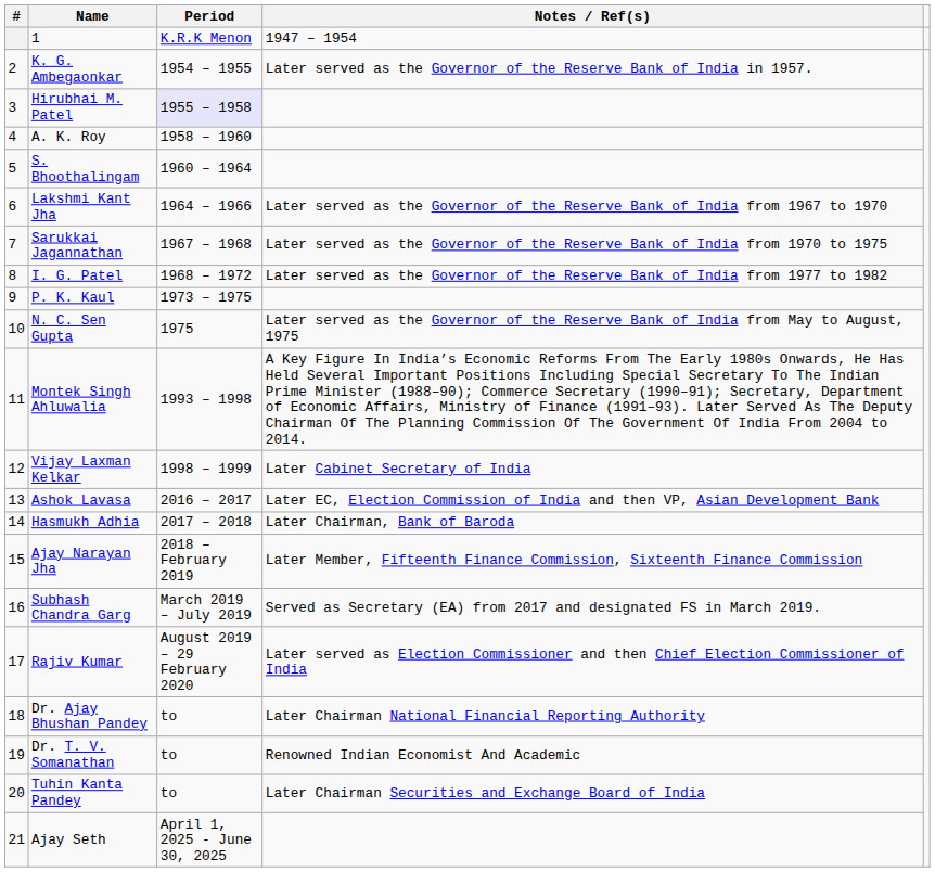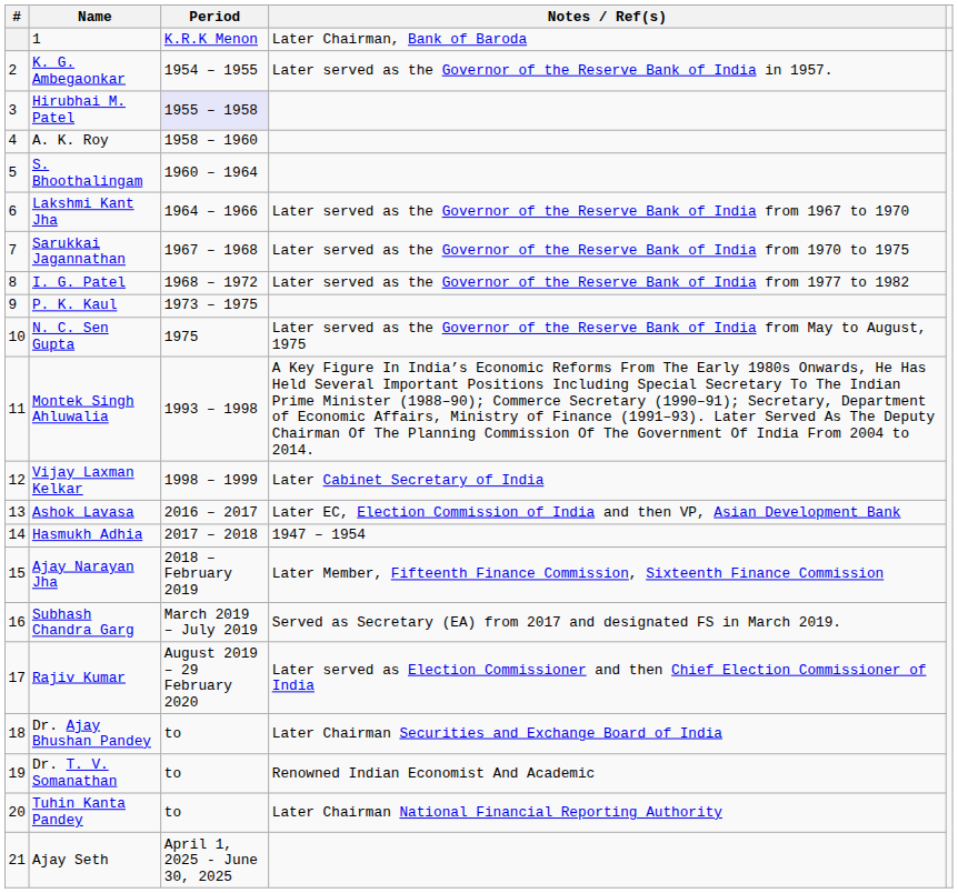1 | Notes / Ref(s): 1947 – 1954 -> Later Chairman, Bank of Baroda
Hasmukh Adhia | Notes / Ref(s): Later Chairman, Bank of Baroda -> 1947 – 1954
Dr. Ajay Bhushan Pandey | Notes / Ref(s): Later Chairman National Financial Reporting Authority -> Later Chairman Securities and Exchange Board of India
Tuhin Kanta Pandey | Notes / Ref(s): Later Chairman Securities and Exchange Board of India -> Later Chairman National Financial Reporting Authority
